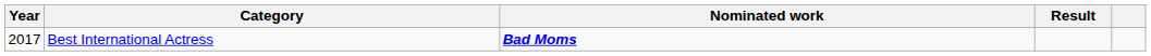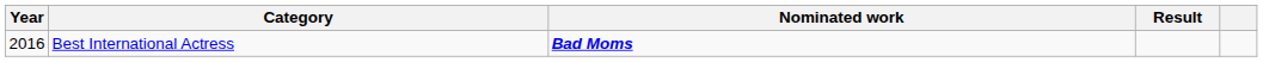Best International Actress | Year: 2017 -> 2016
